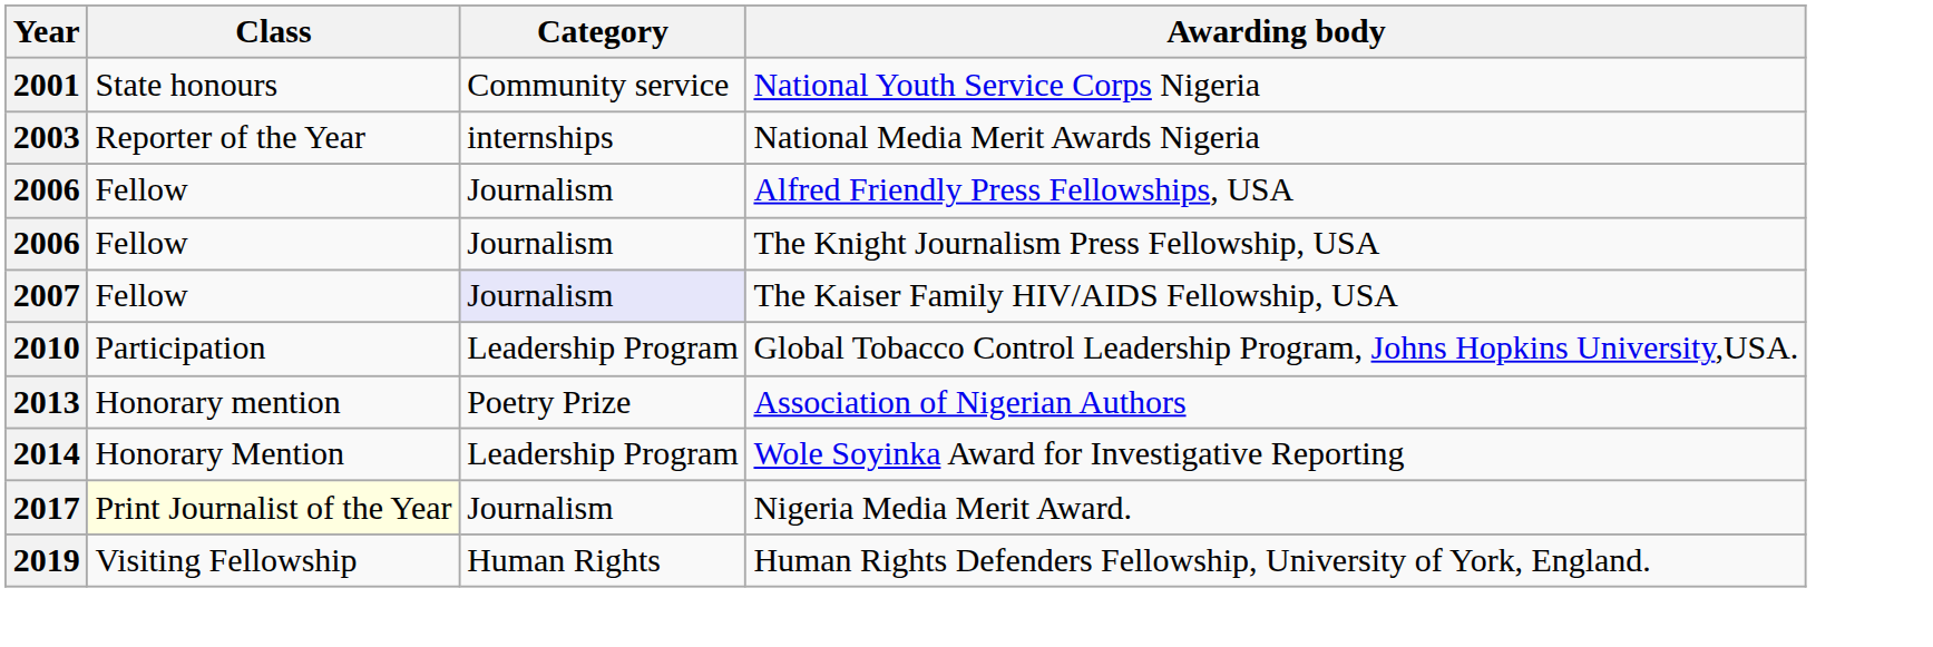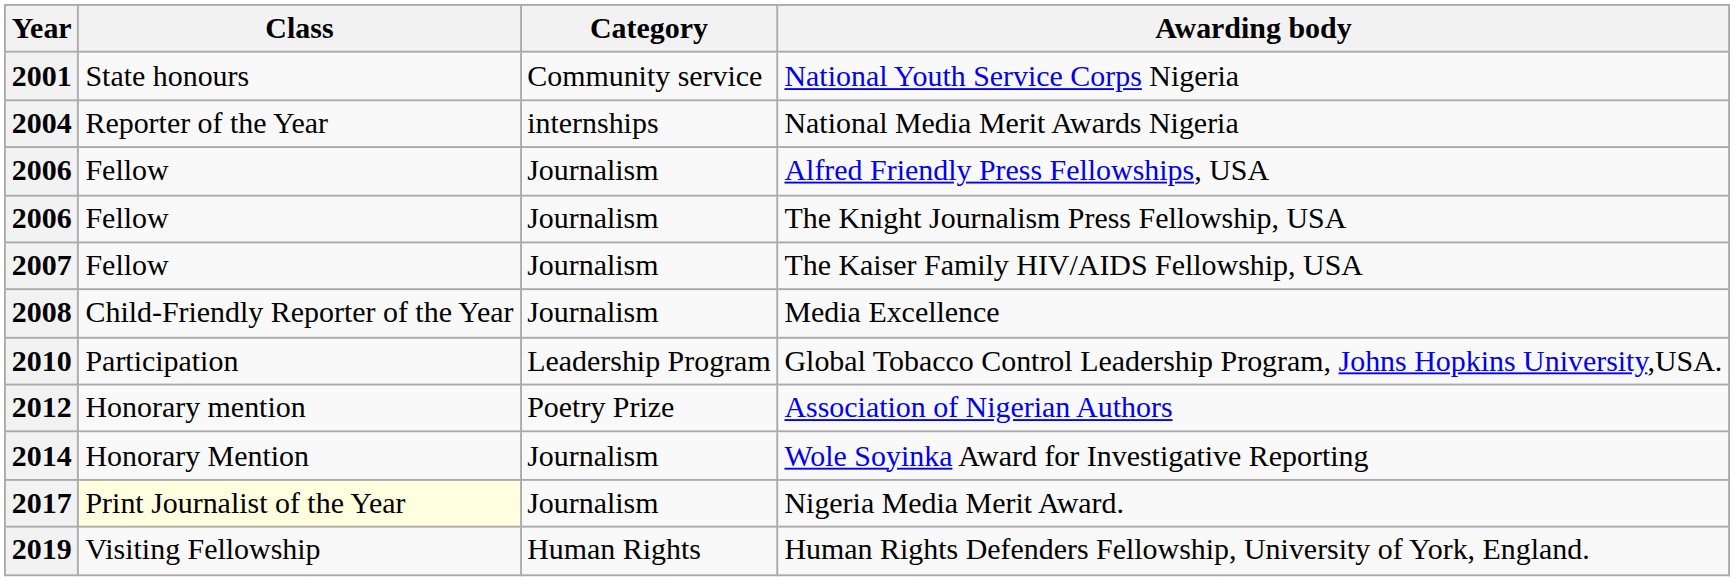National Media Merit Awards Nigeria | Year: 2003 -> 2004
The Kaiser Family HIV/AIDS Fellowship, USA | Category: lavender background -> no background
+ row: 2008 | Child-Friendly Reporter of the Year | Journalism | Media Excellence
Association of Nigerian Authors | Year: 2013 -> 2012
Wole Soyinka Award for Investigative Reporting | Category: Leadership Program -> Journalism
